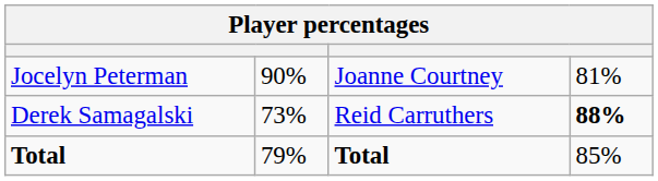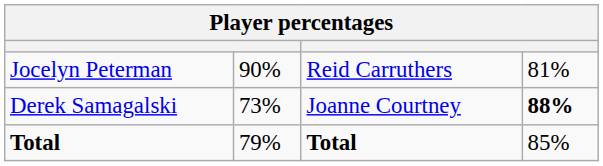Jocelyn Peterman | column 3: Joanne Courtney -> Reid Carruthers
Derek Samagalski | column 3: Reid Carruthers -> Joanne Courtney
